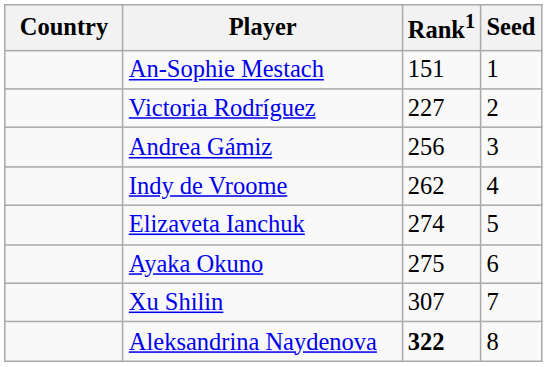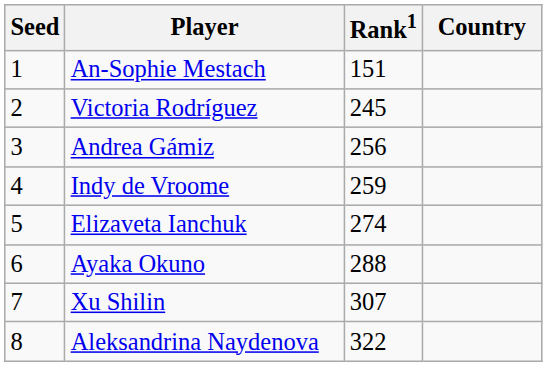columns swapped: Country <-> Seed
Victoria Rodríguez | Rank1: 227 -> 245
Indy de Vroome | Rank1: 262 -> 259
Ayaka Okuno | Rank1: 275 -> 288
Aleksandrina Naydenova | Rank1: bold -> normal
